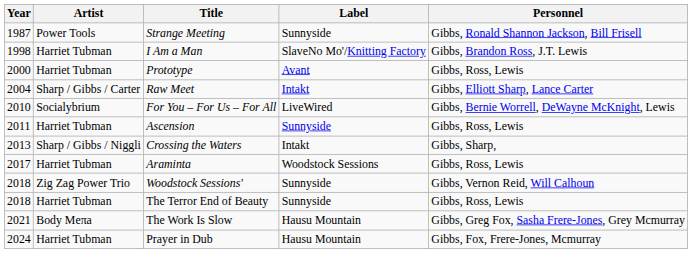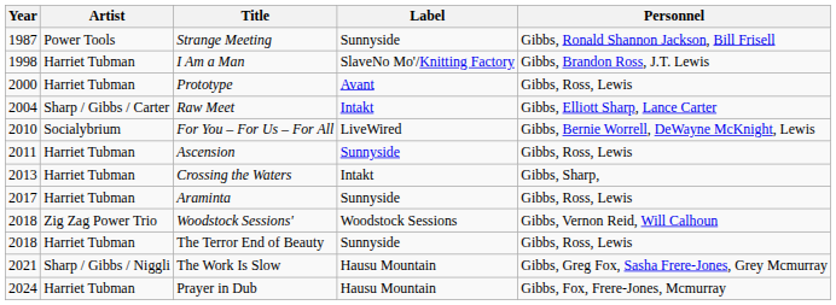Crossing the Waters | Artist: Sharp / Gibbs / Niggli -> Harriet Tubman
Araminta | Label: Woodstock Sessions -> Sunnyside
Woodstock Sessions' | Label: Sunnyside -> Woodstock Sessions
The Work Is Slow | Artist: Body Meπa -> Sharp / Gibbs / Niggli
